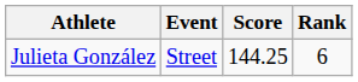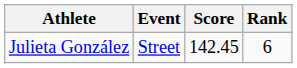Julieta González | Score: 144.25 -> 142.45
